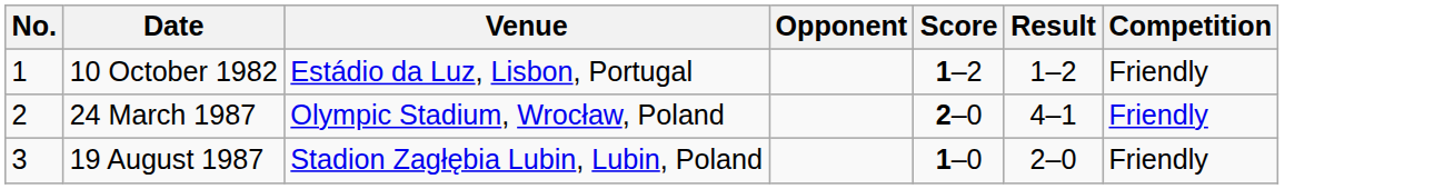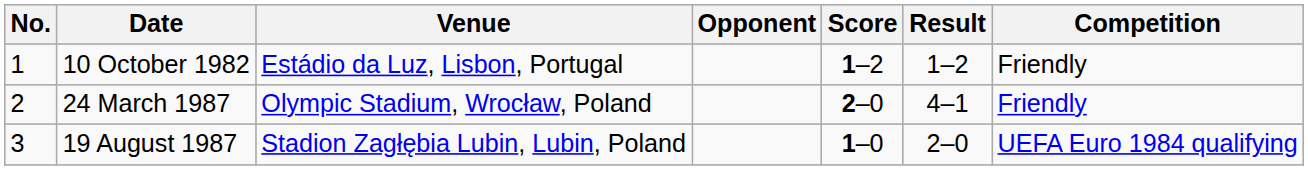19 August 1987 | Competition: Friendly -> UEFA Euro 1984 qualifying
